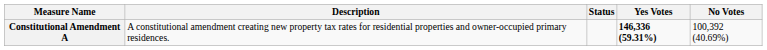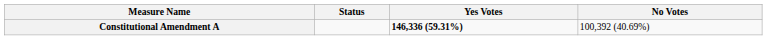- column: Description | A constitutional amendment creating new property tax rates for residential properties and owner-occupied primary residences.
